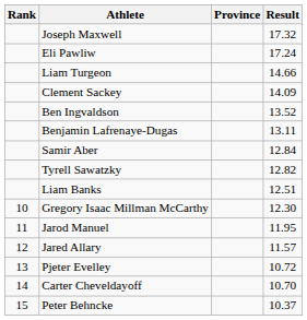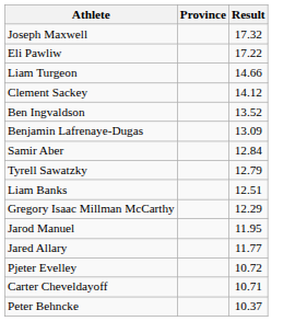- column: Rank | 10 | 11 | 12 | 13 | 14 | 15
Eli Pawliw | Result: 17.24 -> 17.22
Clement Sackey | Result: 14.09 -> 14.12
Benjamin Lafrenaye-Dugas | Result: 13.11 -> 13.09
Tyrell Sawatzky | Result: 12.82 -> 12.79
Gregory Isaac Millman McCarthy | Result: 12.30 -> 12.29
Jared Allary | Result: 11.57 -> 11.77
Carter Cheveldayoff | Result: 10.70 -> 10.71
